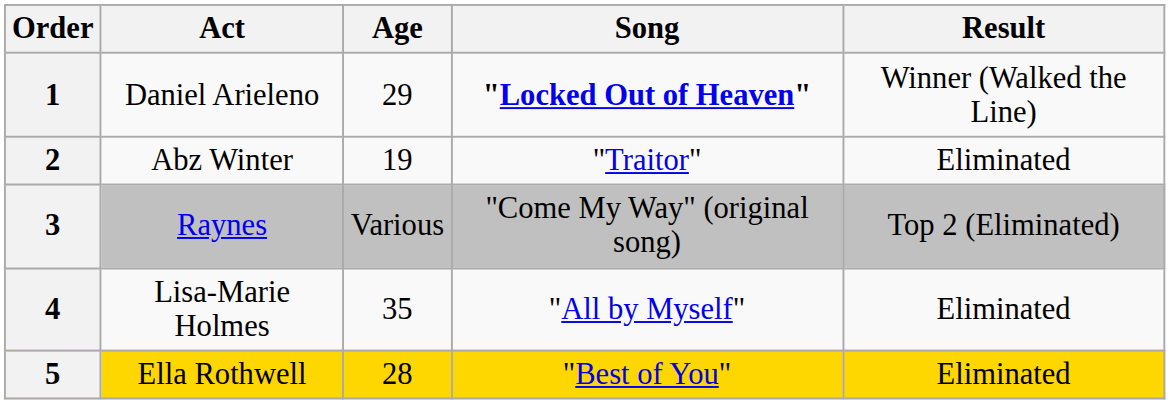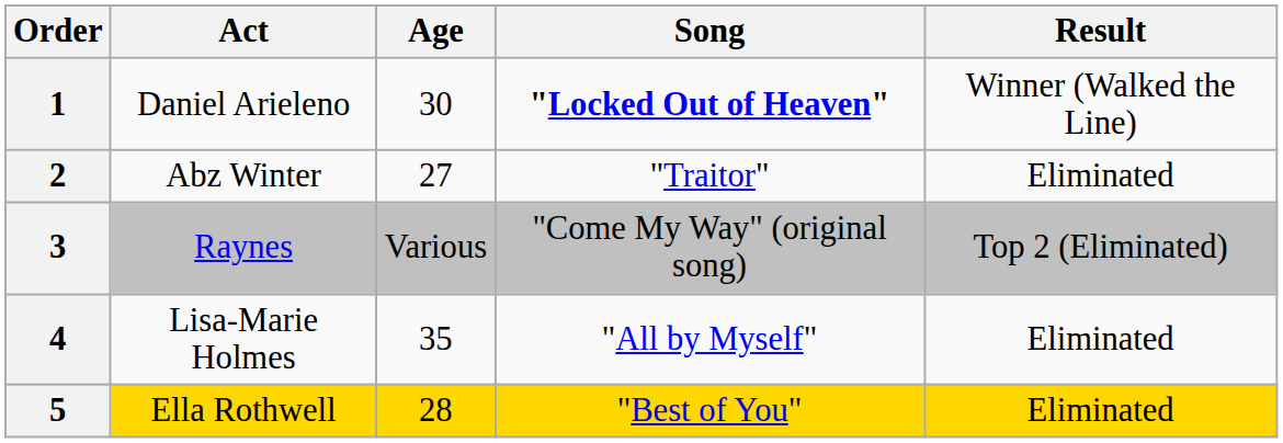1 | Age: 29 -> 30
2 | Age: 19 -> 27
